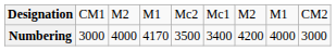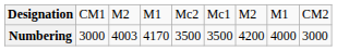Numbering | column 3: 4000 -> 4003
Numbering | column 6: 3400 -> 3500
